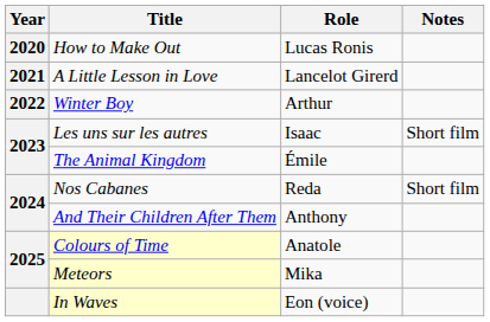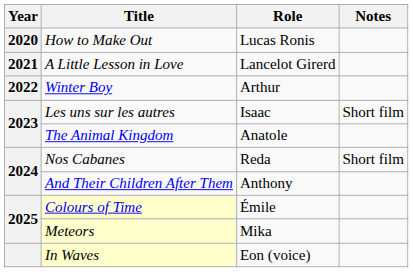The Animal Kingdom | Role: Émile -> Anatole
Colours of Time | Role: Anatole -> Émile
